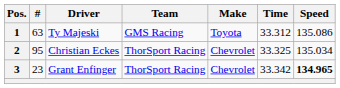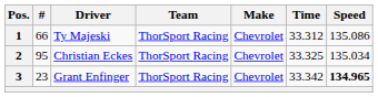1 | #: 63 -> 66
1 | Team: GMS Racing -> ThorSport Racing
1 | Make: Toyota -> Chevrolet
